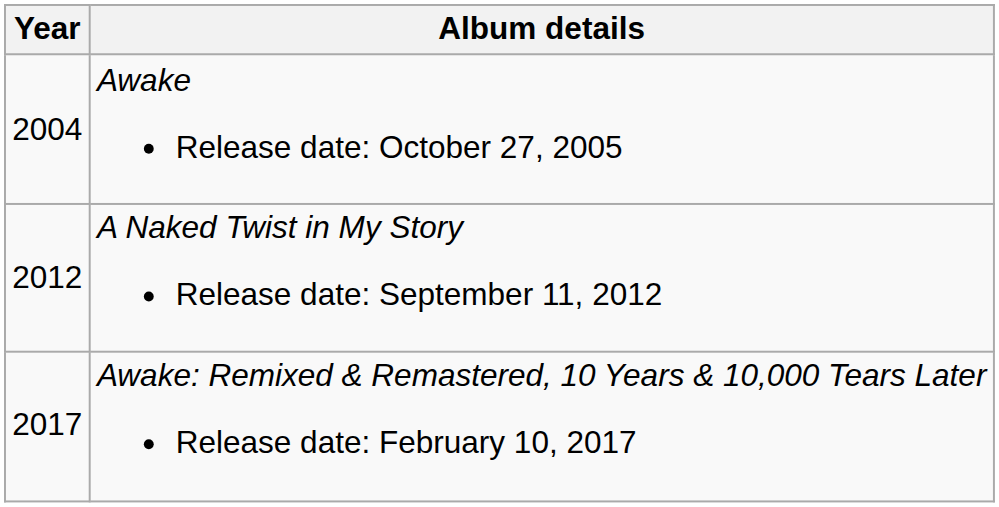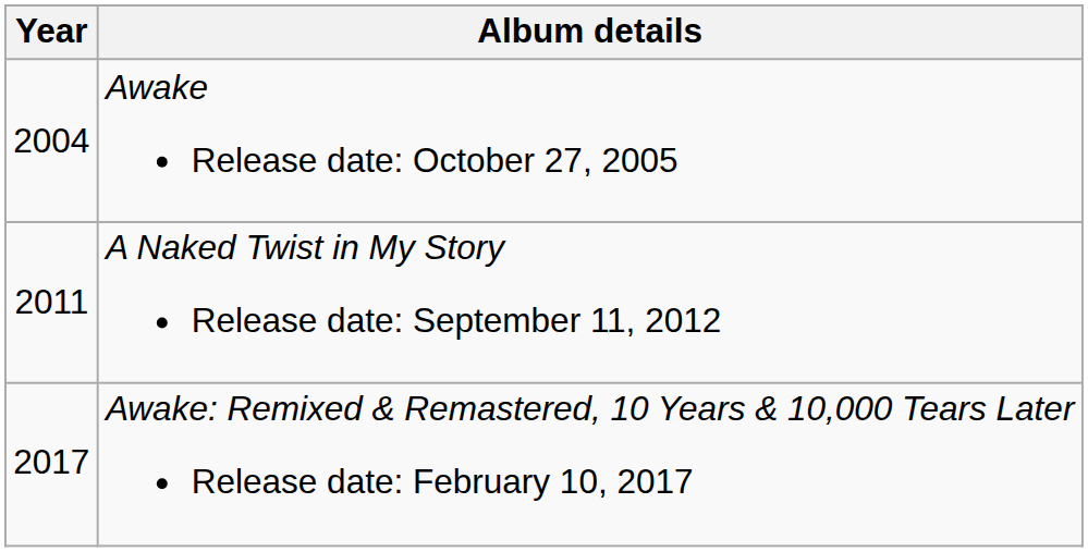A Naked Twist in My Story Release date: September 11, 2012 | Year: 2012 -> 2011
